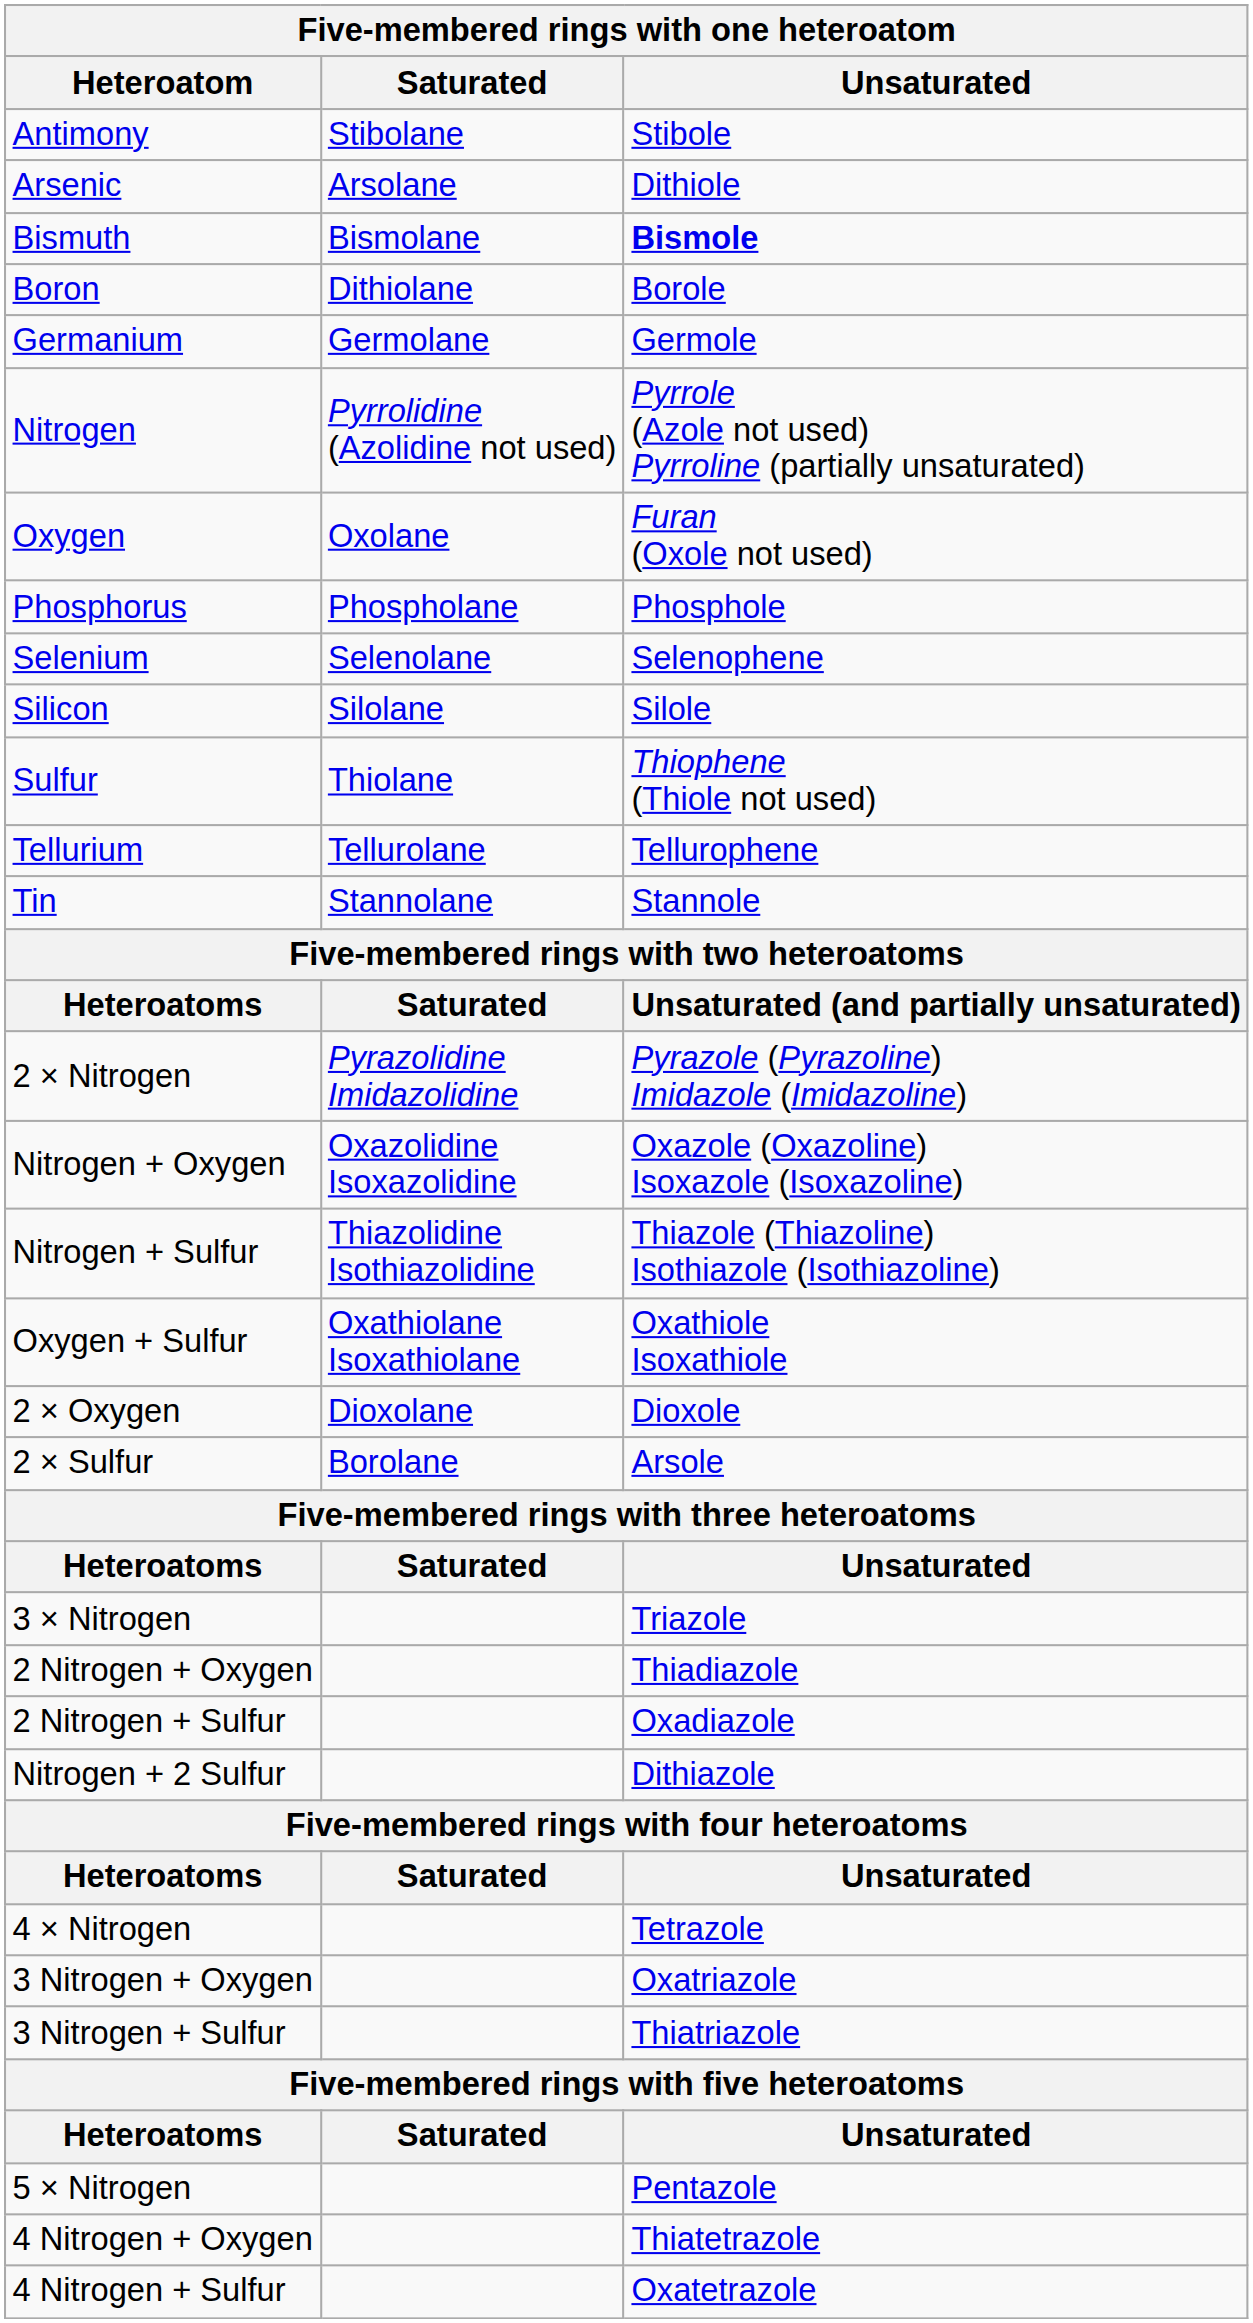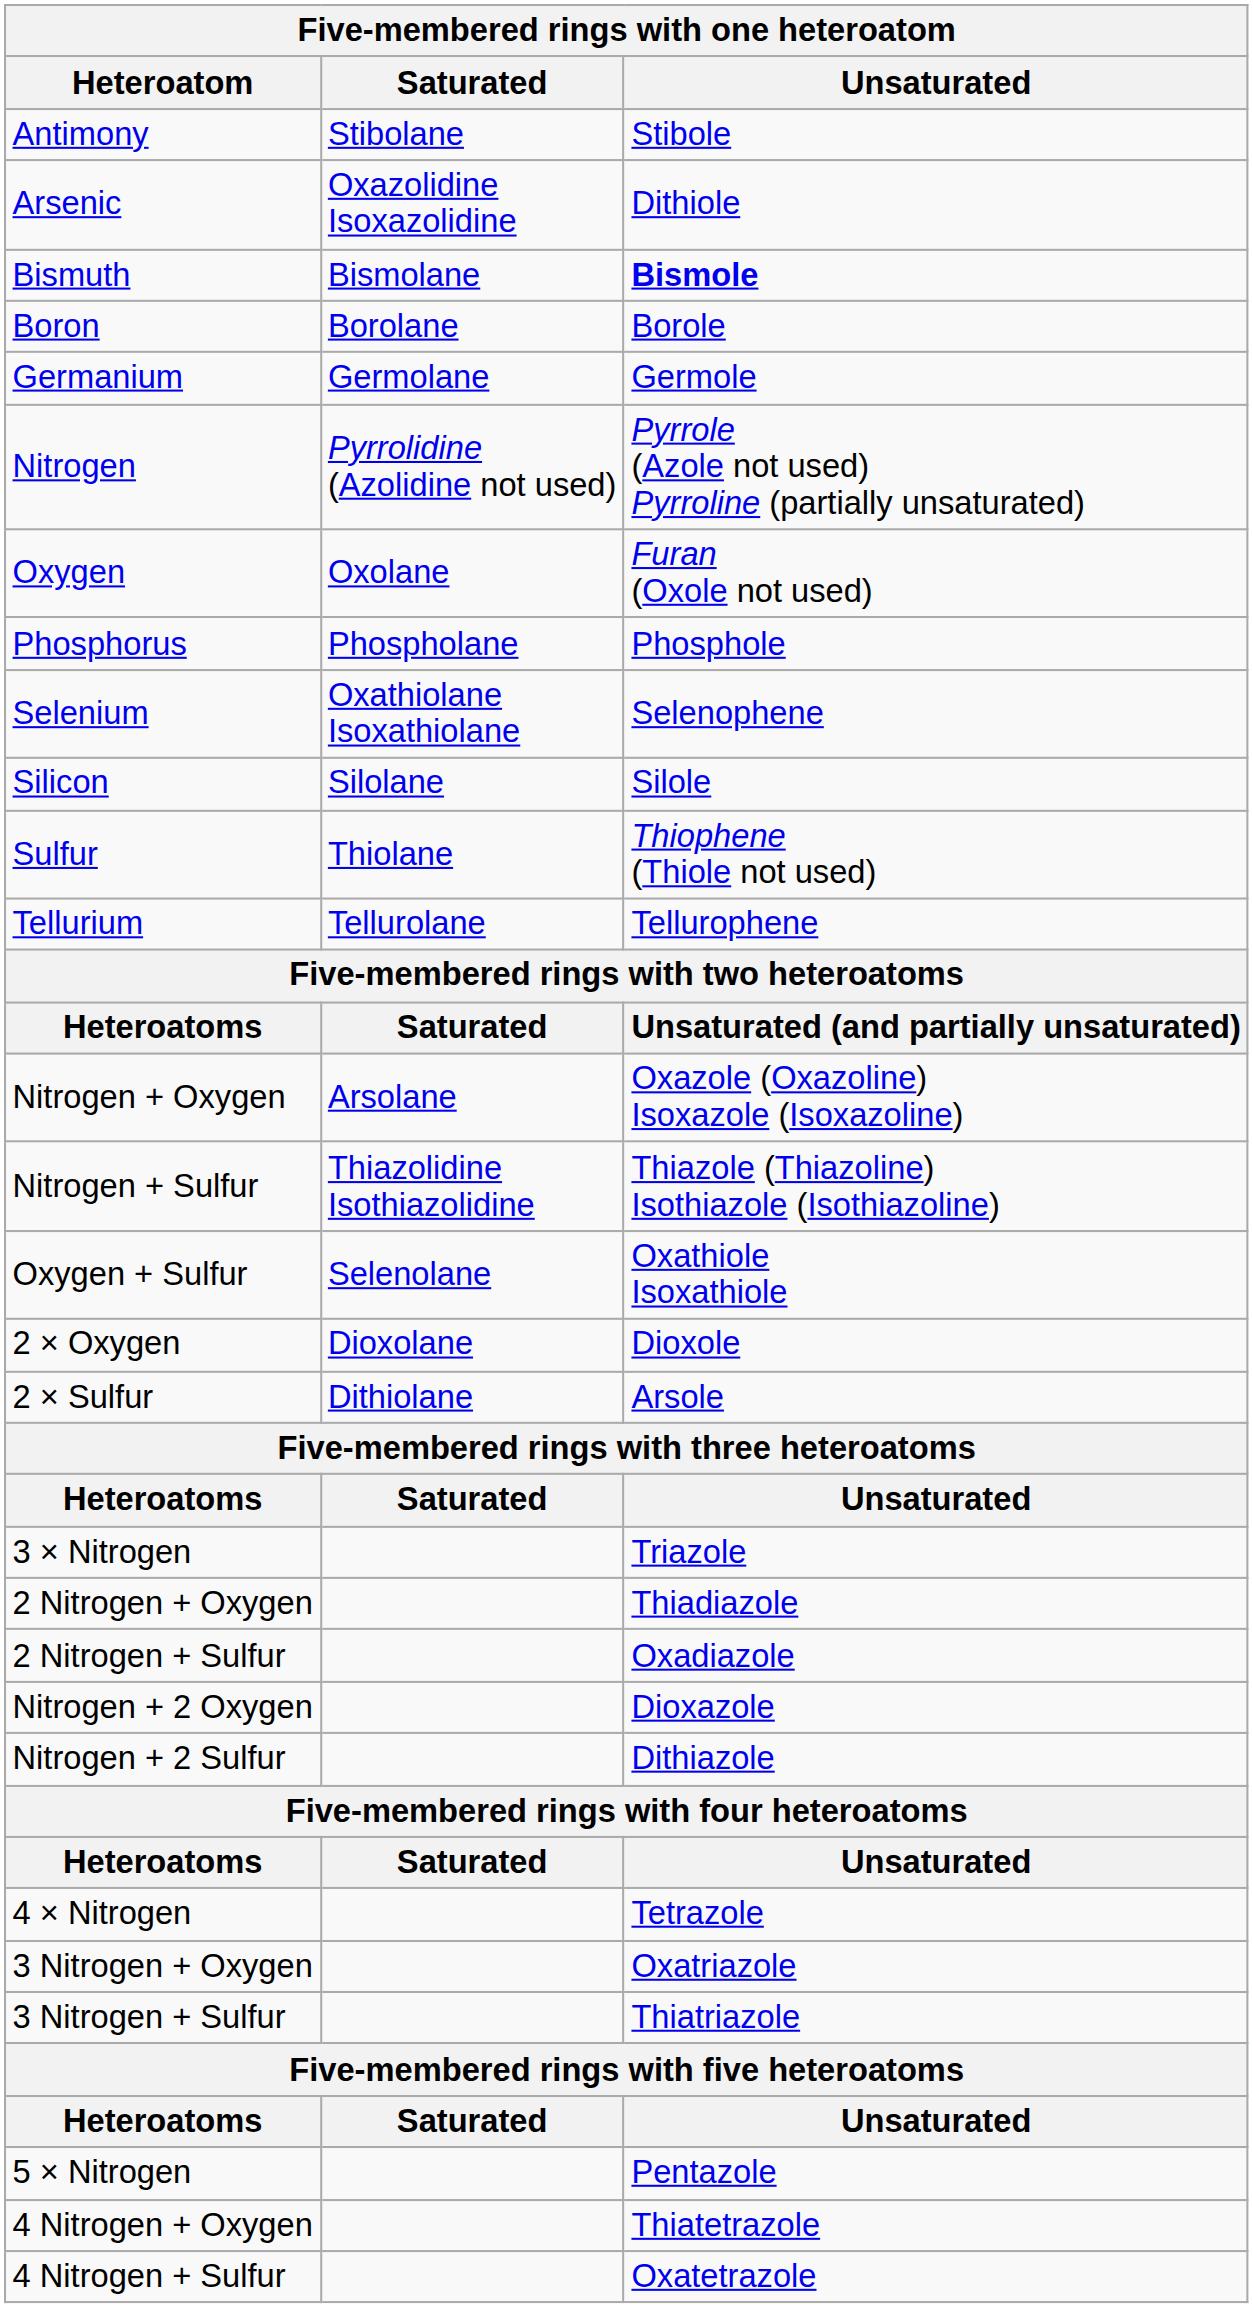Arsenic | Saturated: Arsolane -> Oxazolidine Isoxazolidine
Boron | Saturated: Dithiolane -> Borolane
Selenium | Saturated: Selenolane -> Oxathiolane Isoxathiolane
- row: Tin | Stannolane | Stannole
- row: 2 × Nitrogen | Pyrazolidine Imidazolidine | Pyrazole (Pyrazoline) Imidazole (Imidazoline)
Nitrogen + Oxygen | Saturated: Oxazolidine Isoxazolidine -> Arsolane
Oxygen + Sulfur | Saturated: Oxathiolane Isoxathiolane -> Selenolane
2 × Sulfur | Saturated: Borolane -> Dithiolane
+ row: Nitrogen + 2 Oxygen | Dioxazole
